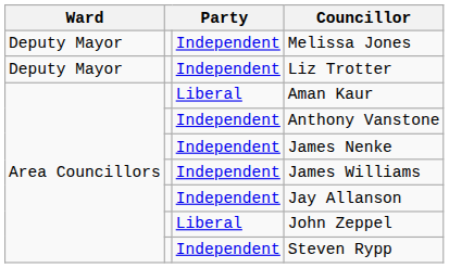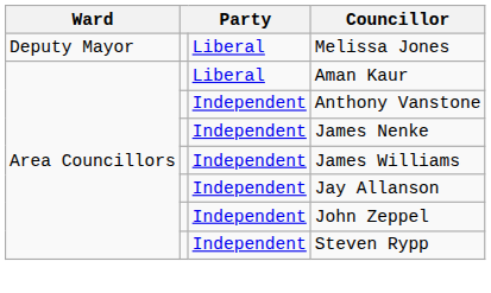Melissa Jones | column 3: Independent -> Liberal
- row: Deputy Mayor | Independent | Liz Trotter
John Zeppel | column 3: Liberal -> Independent
